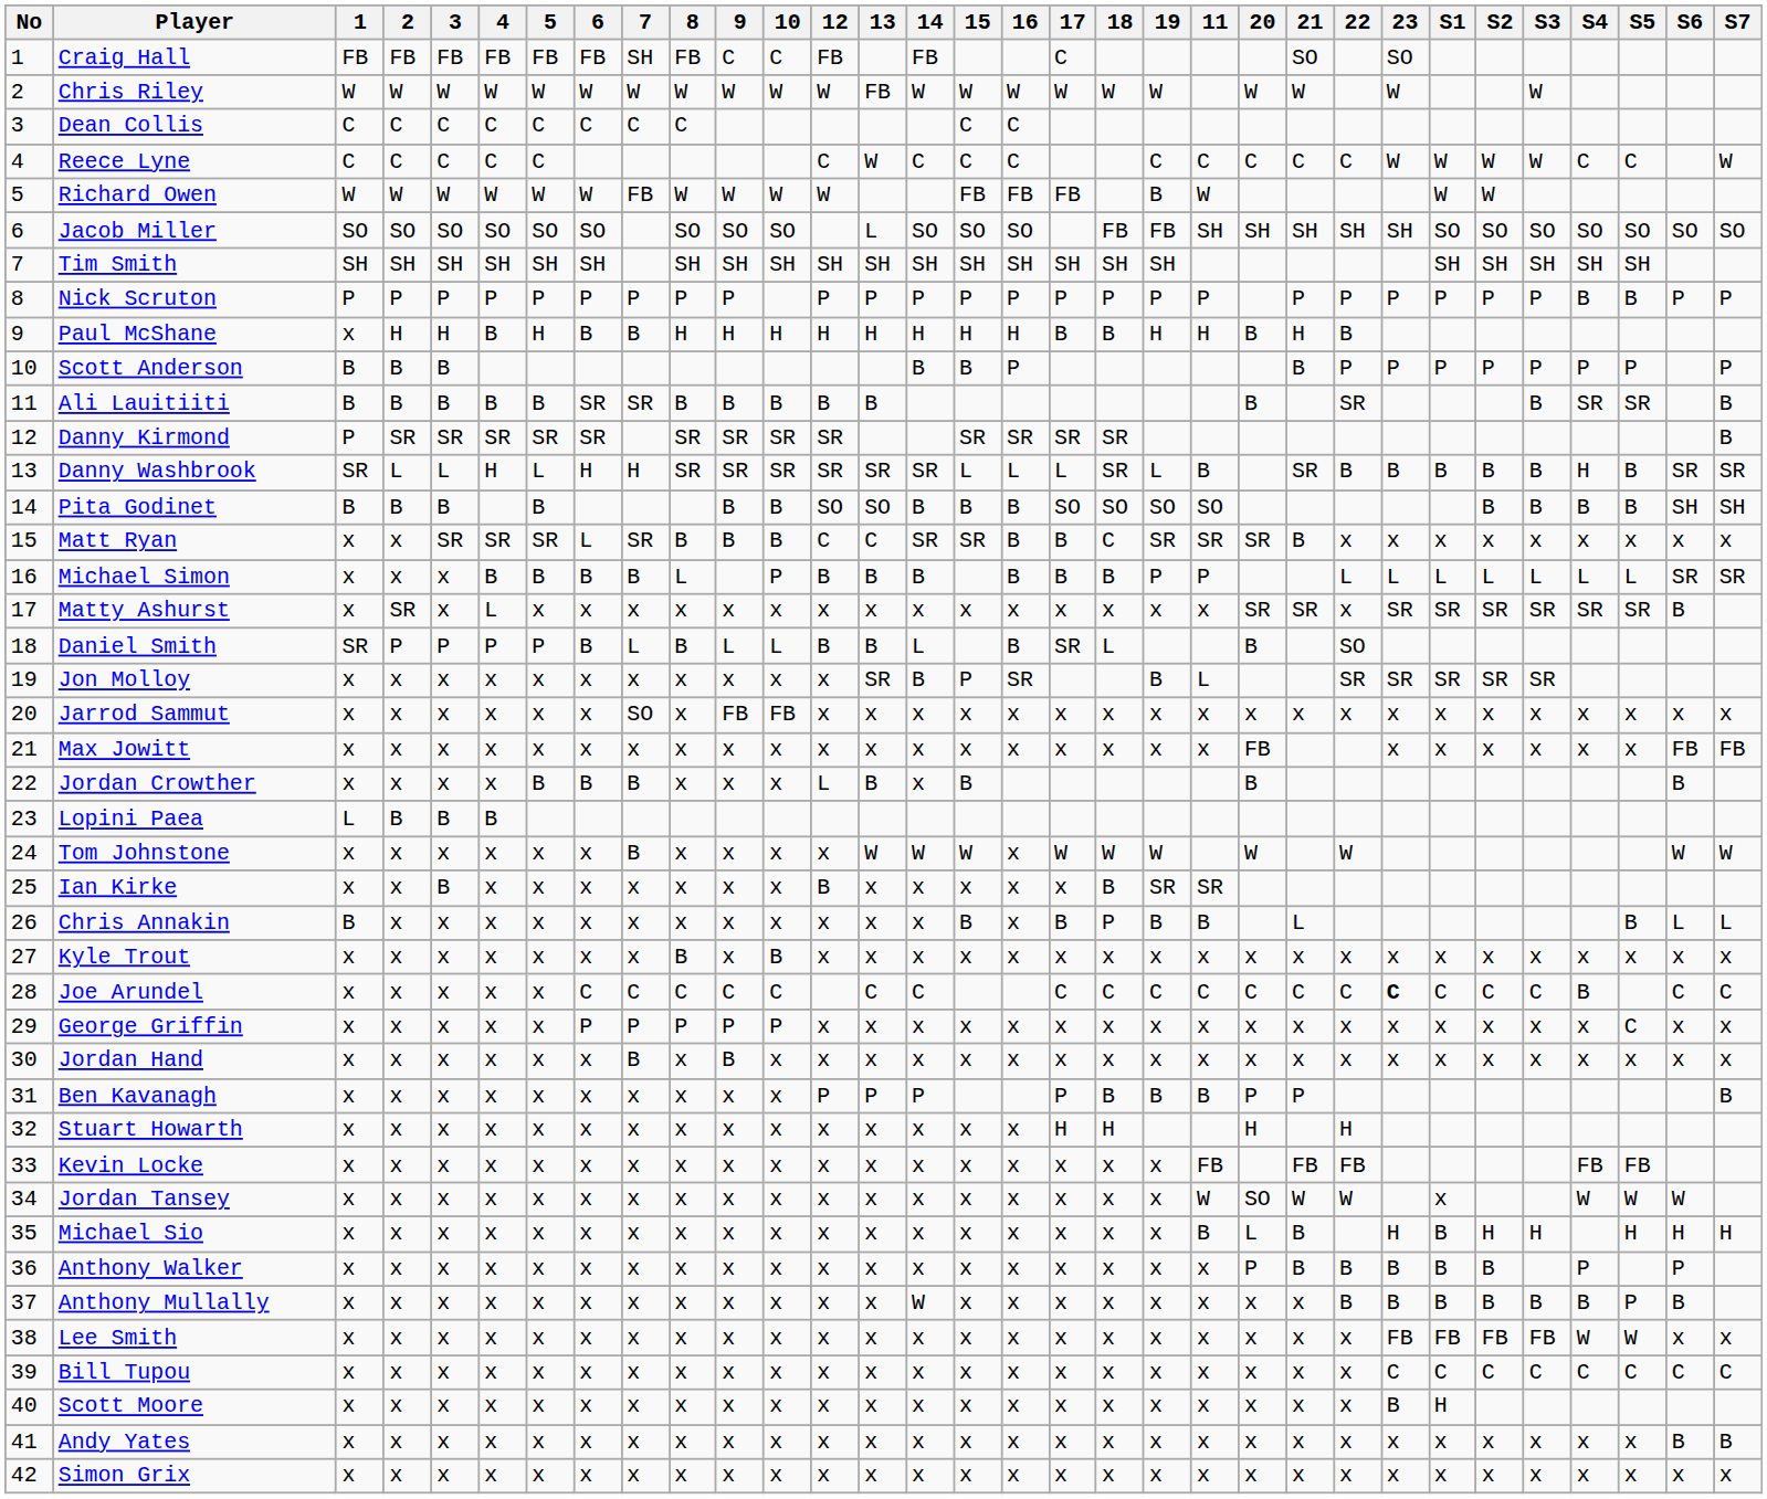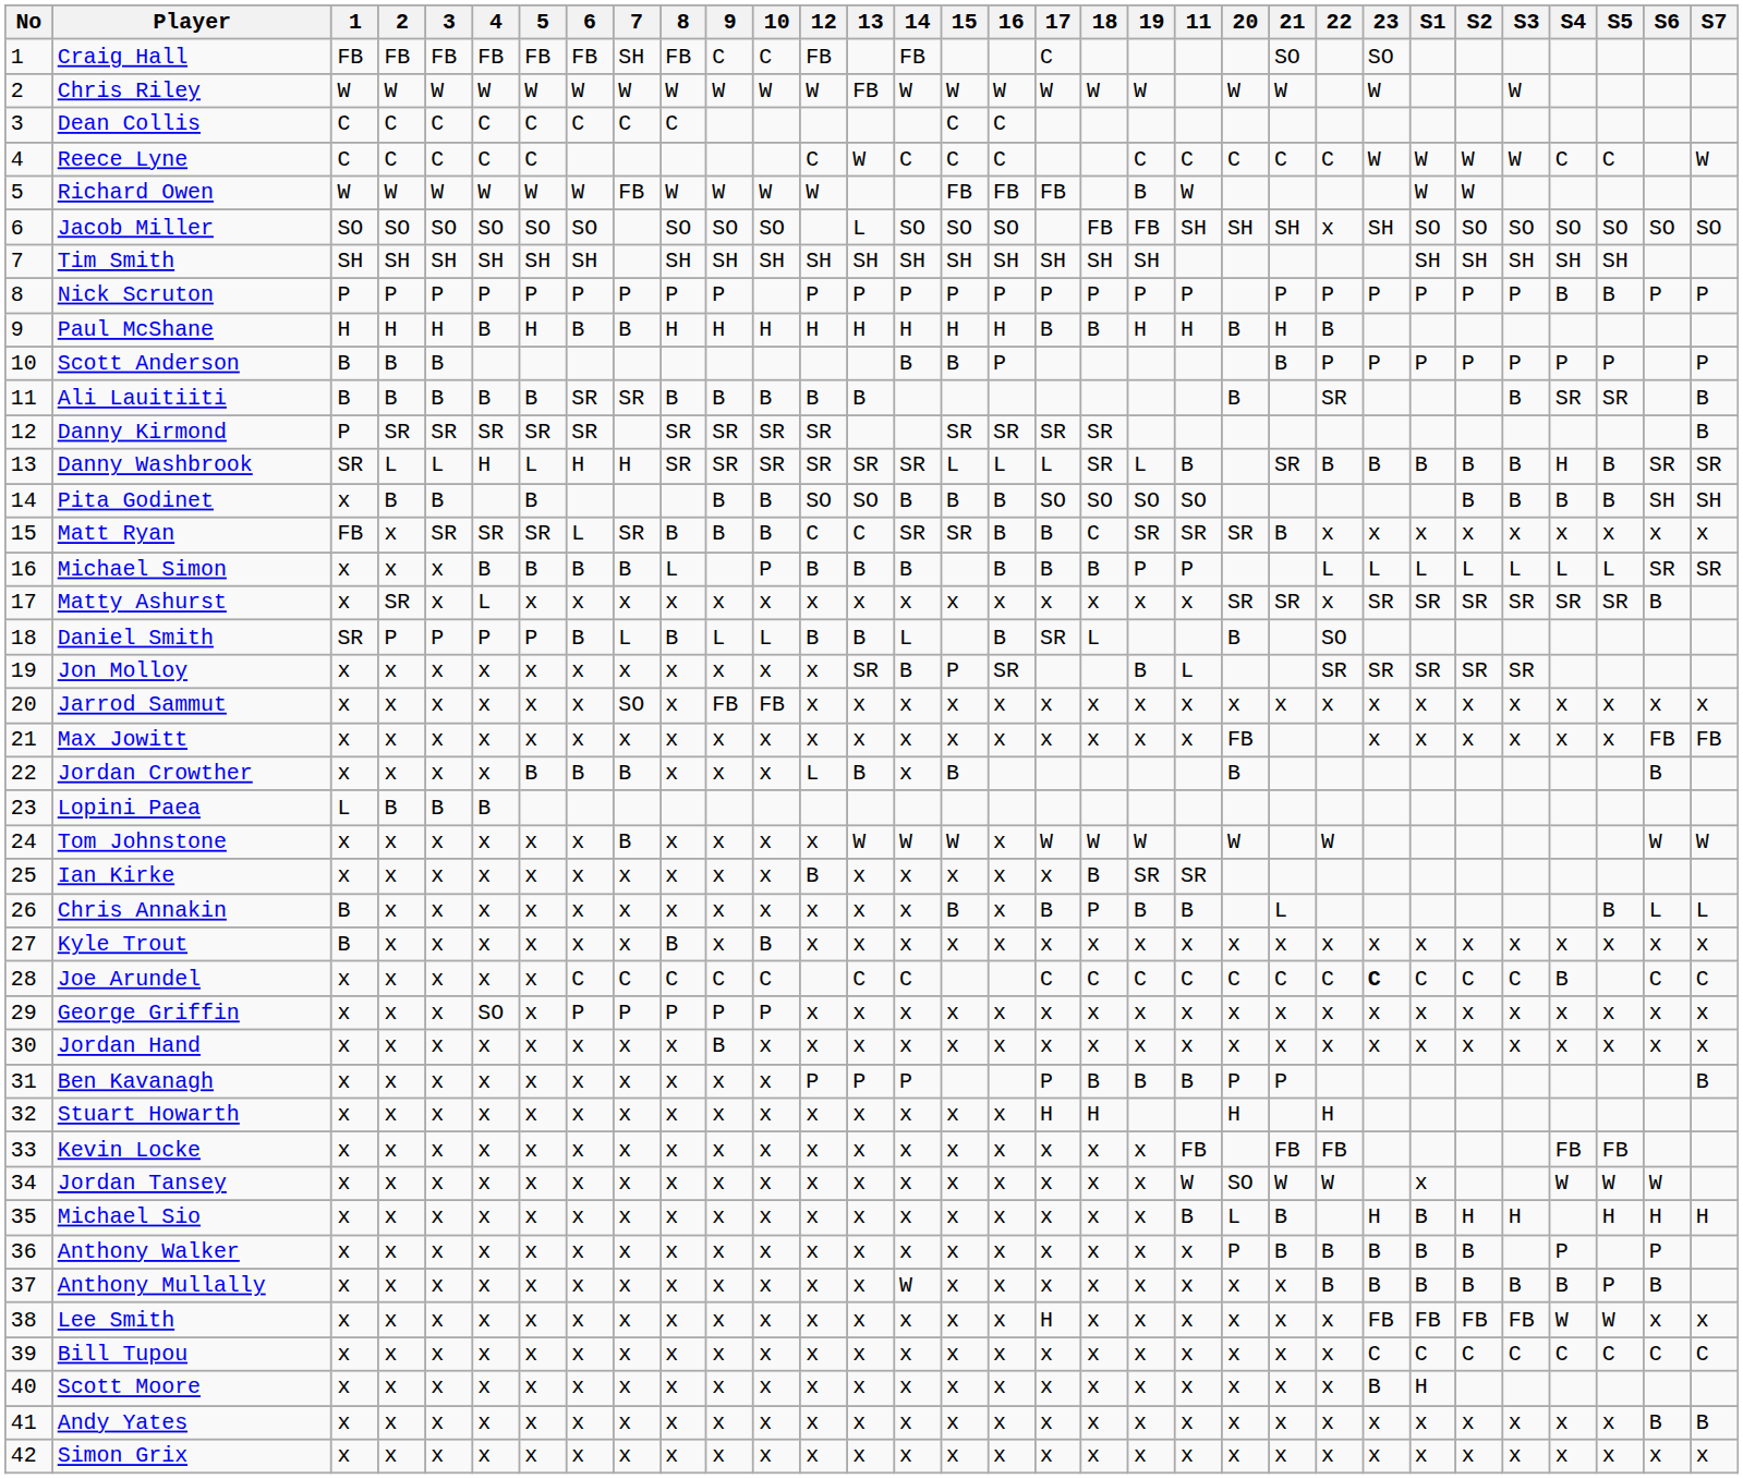Jacob Miller | 22: SH -> x
Paul McShane | 1: x -> H
Pita Godinet | 1: B -> x
Matt Ryan | 1: x -> FB
Ian Kirke | 3: B -> x
Kyle Trout | 1: x -> B
George Griffin | 4: x -> SO
George Griffin | S5: C -> x
Jordan Hand | 7: B -> x
Lee Smith | 17: x -> H
